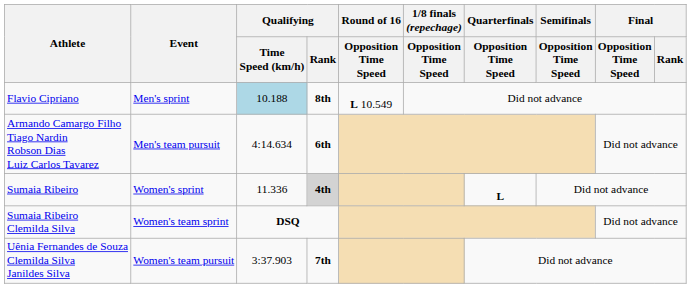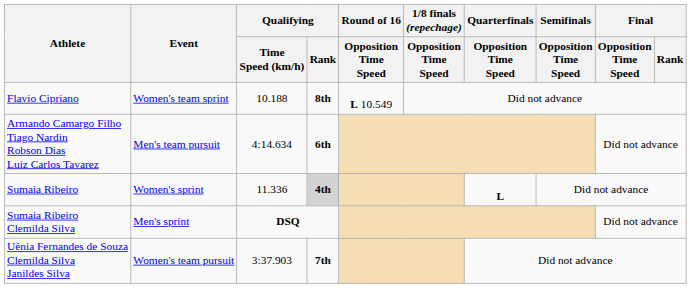Flavio Cipriano | Event: Men's sprint -> Women's team sprint
Flavio Cipriano | Qualifying / Time Speed (km/h): lightblue background -> no background
Sumaia Ribeiro Clemilda Silva | Event: Women's team sprint -> Men's sprint
